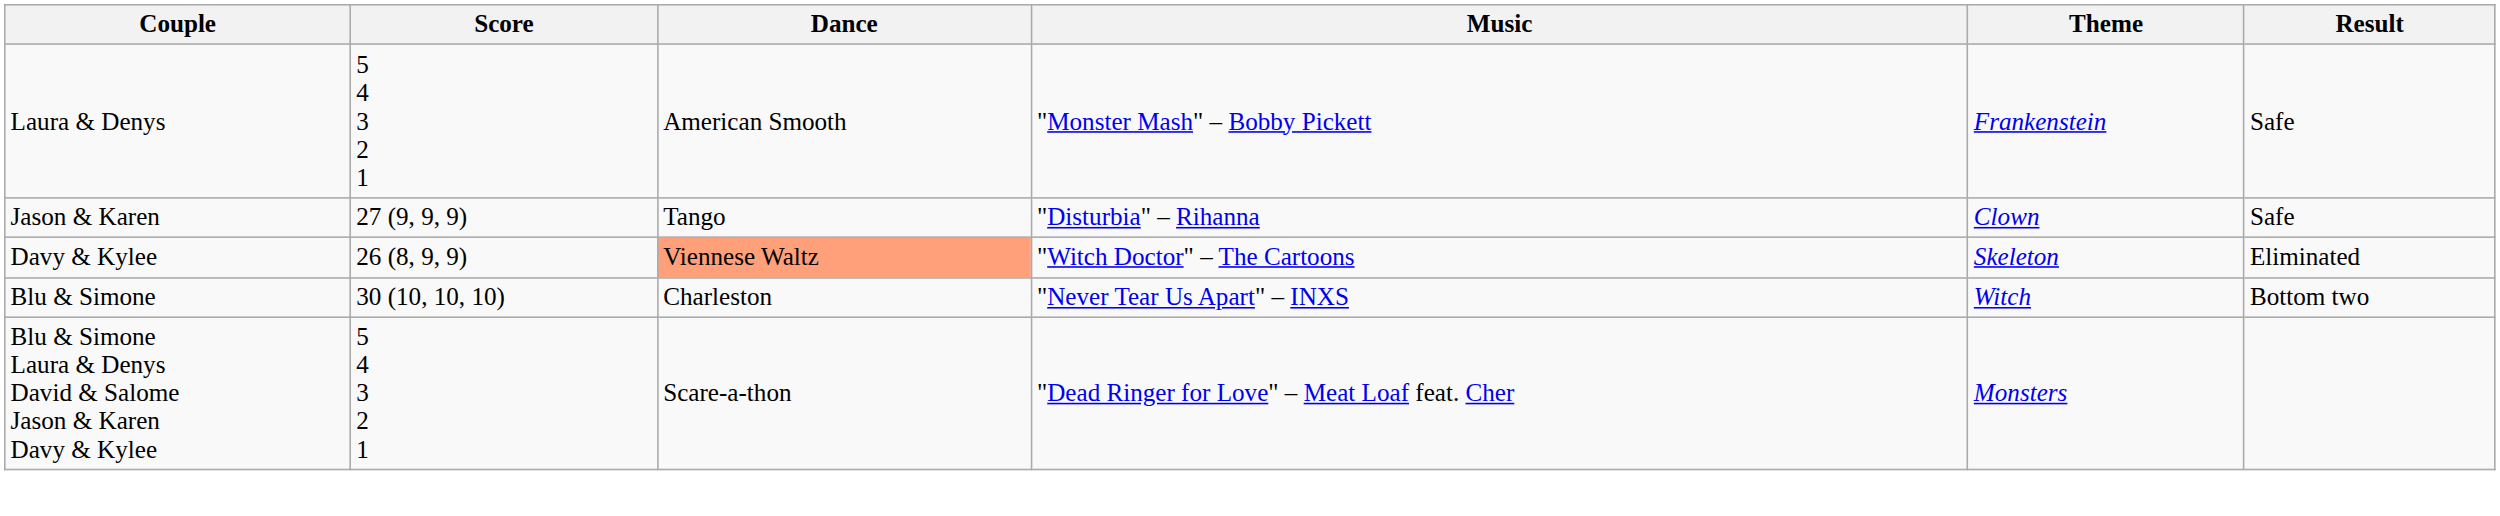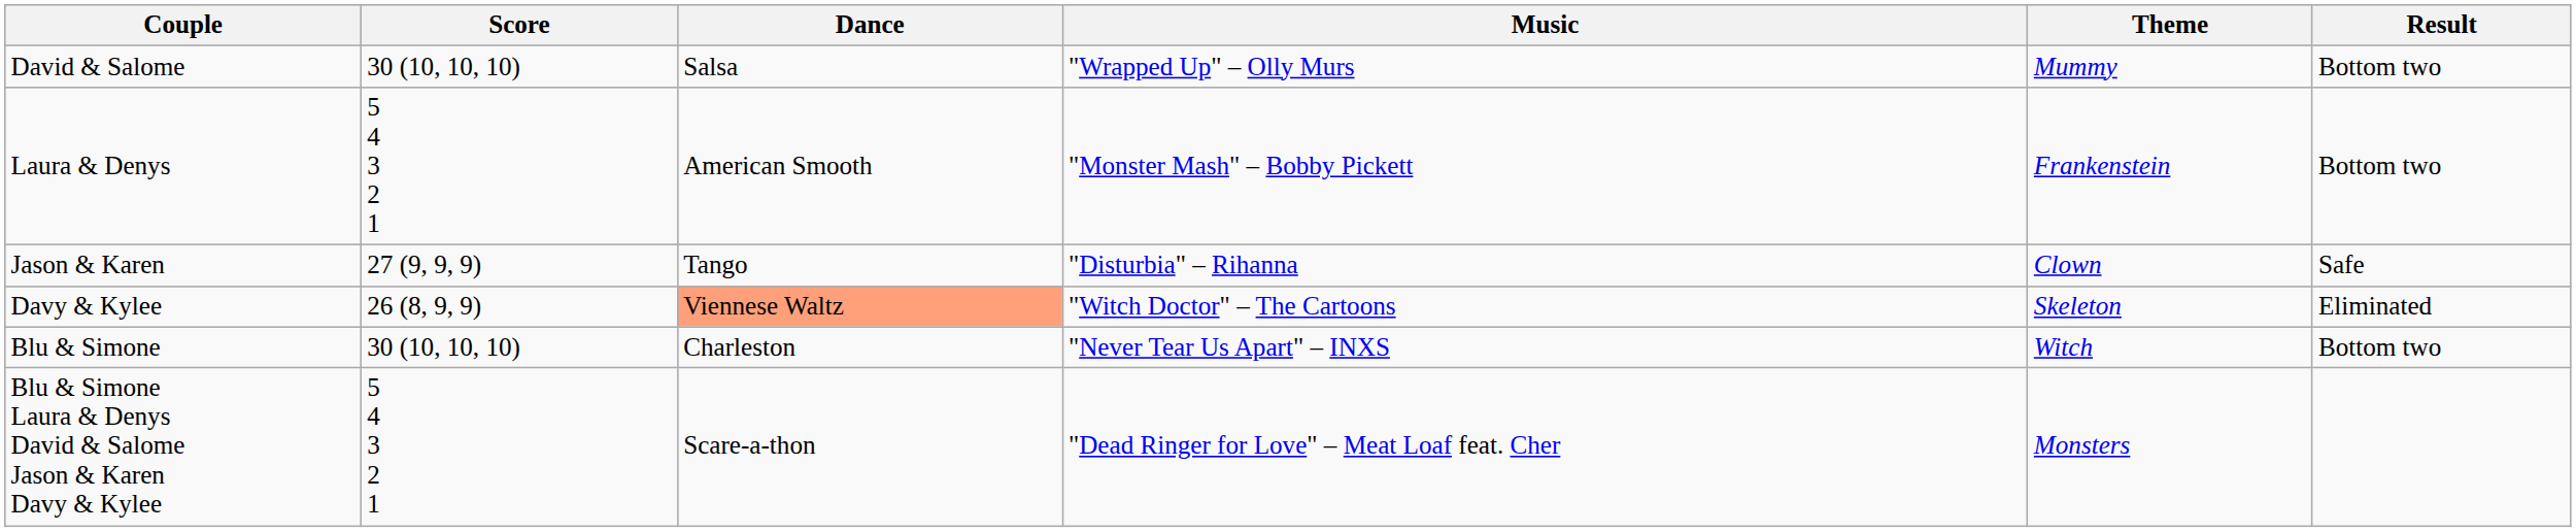+ row: David & Salome | 30 (10, 10, 10) | Salsa | "Wrapped Up" – Olly Murs | Mummy | Bottom two
Laura & Denys | Result: Safe -> Bottom two
